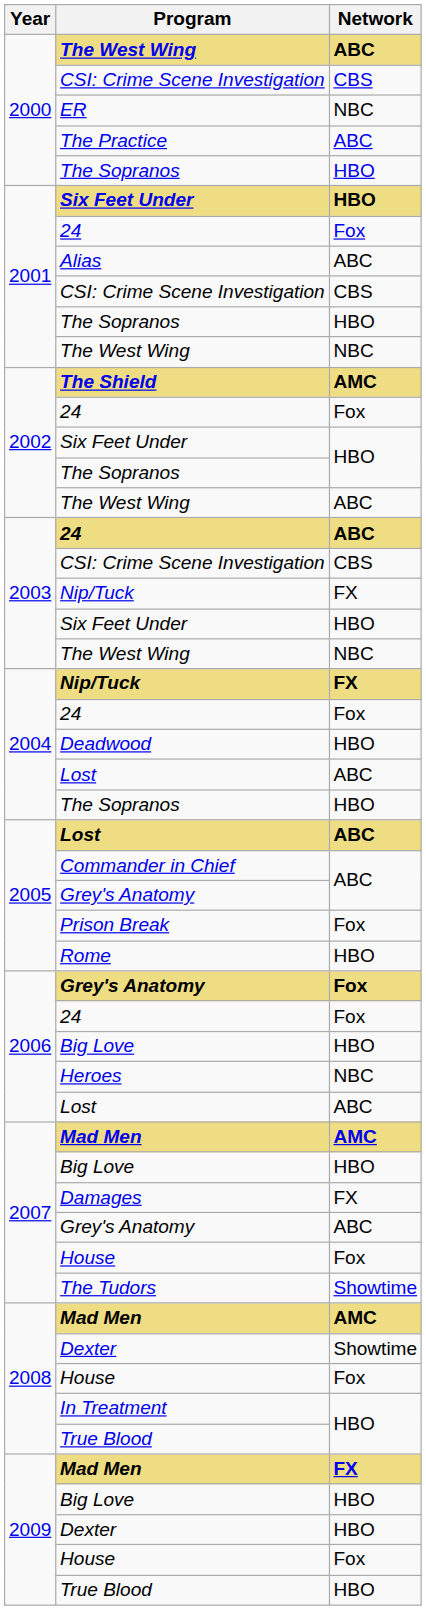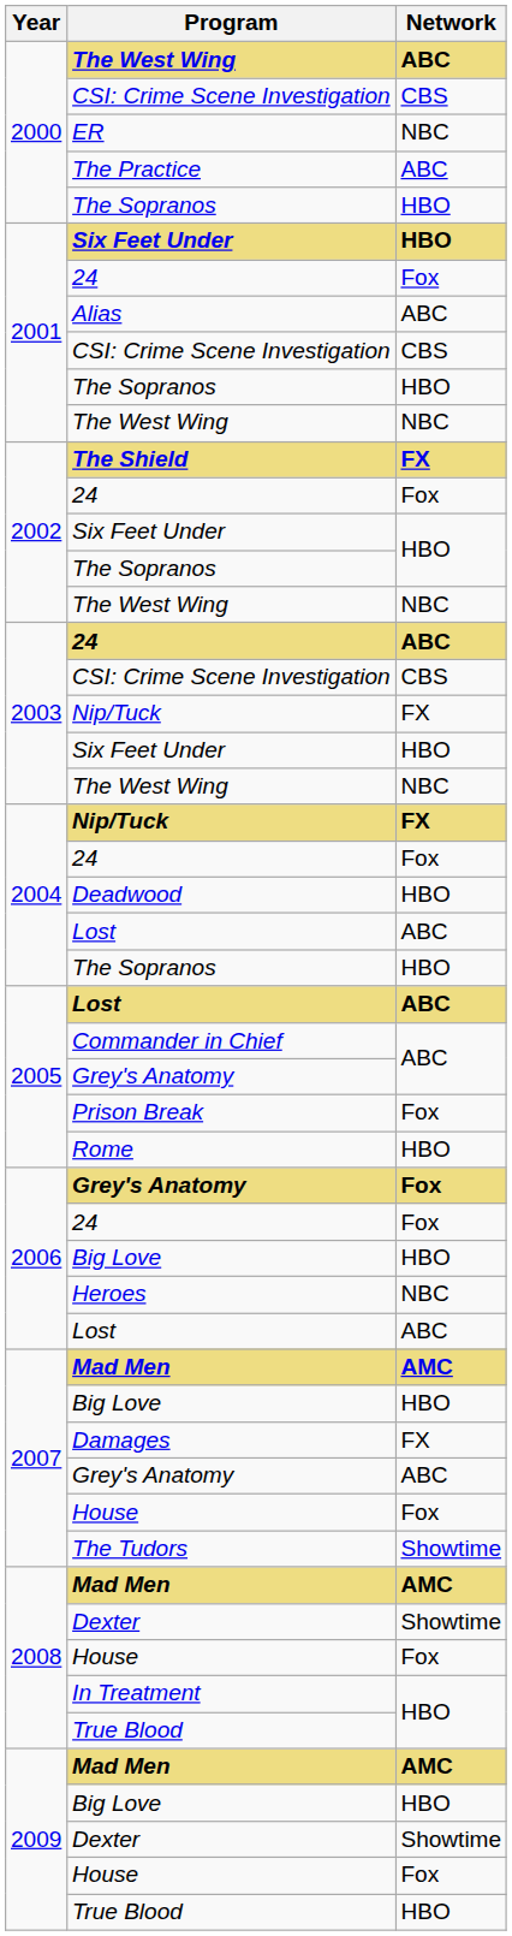The Shield | Network: AMC -> FX
2002 / The West Wing | Network: ABC -> NBC
2009 / Mad Men | Network: FX -> AMC
2009 / Dexter | Network: HBO -> Showtime
